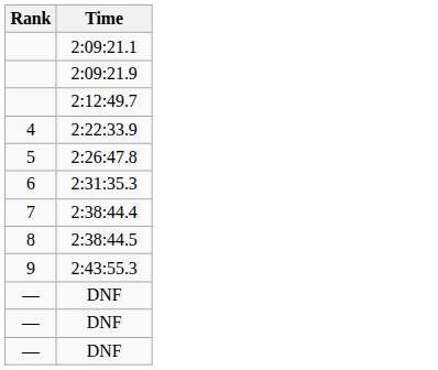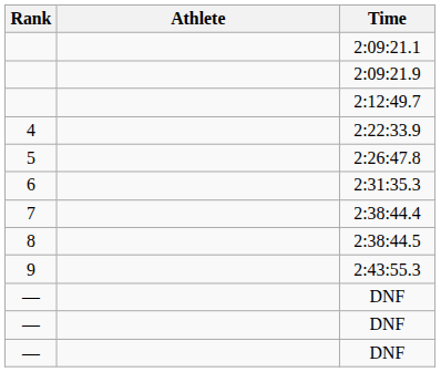+ column: Athlete
